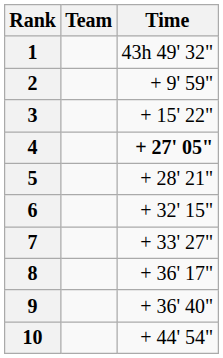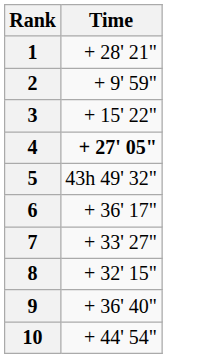- column: Team
1 | Time: 43h 49' 32" -> + 28' 21"
5 | Time: + 28' 21" -> 43h 49' 32"
6 | Time: + 32' 15" -> + 36' 17"
8 | Time: + 36' 17" -> + 32' 15"
